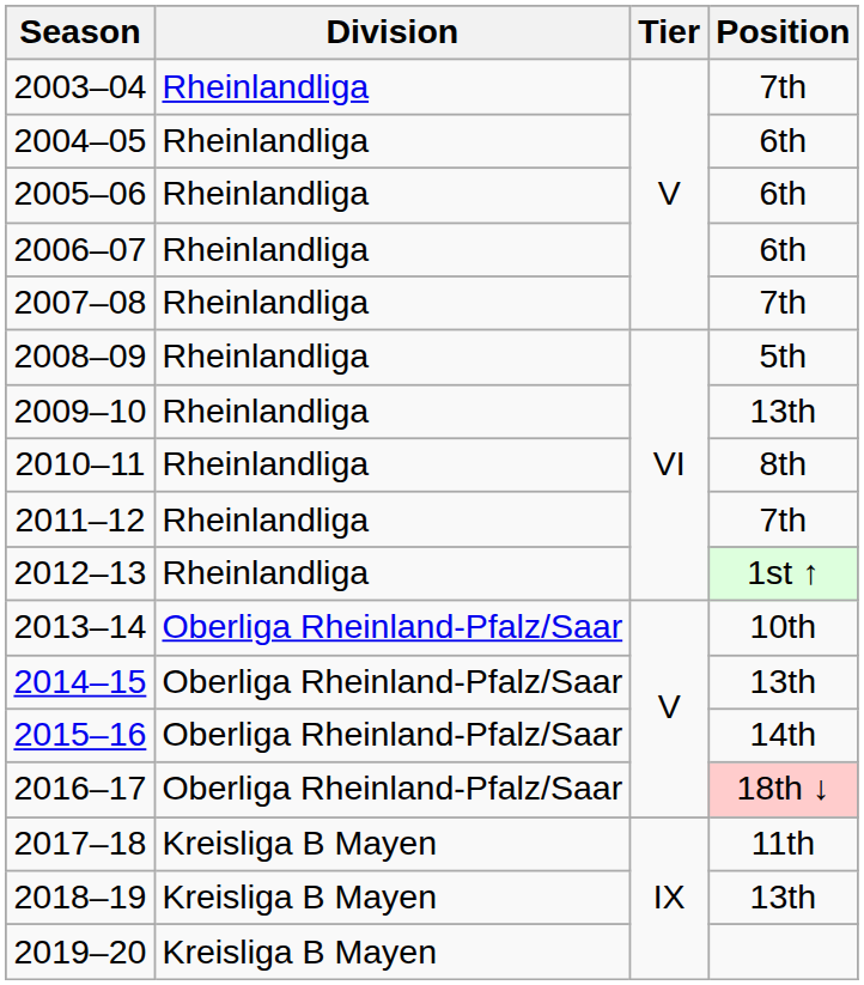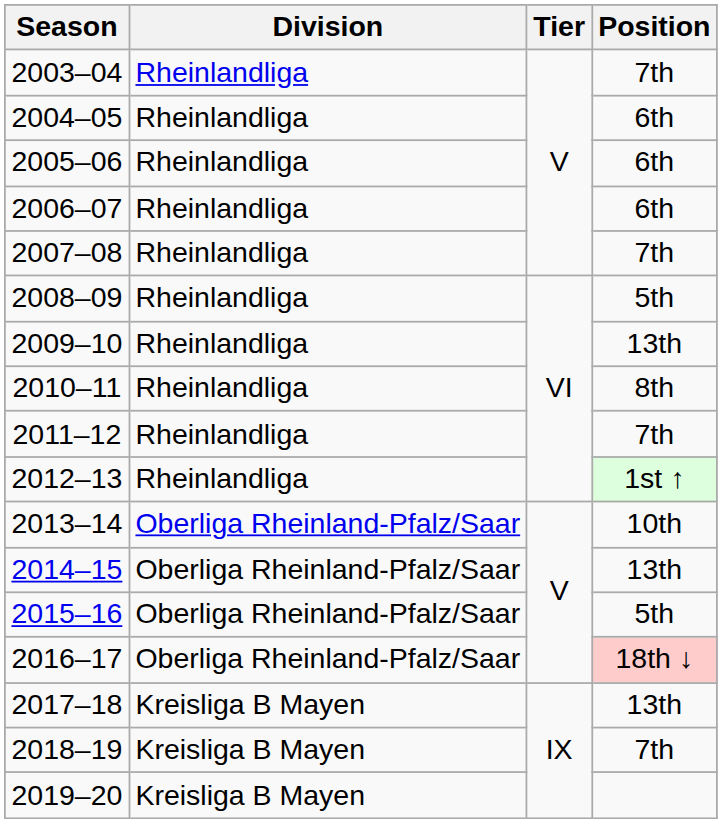2015–16 | Position: 14th -> 5th
2017–18 | Position: 11th -> 13th
2018–19 | Position: 13th -> 7th
